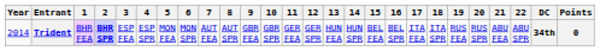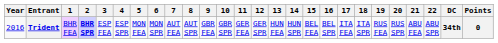Trident | Year: 2014 -> 2016
